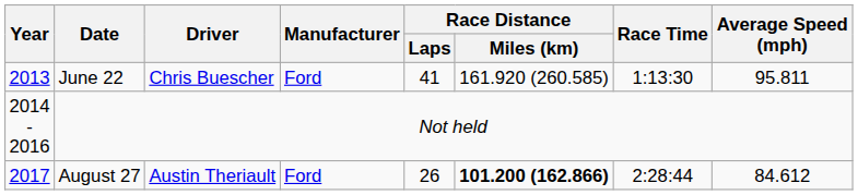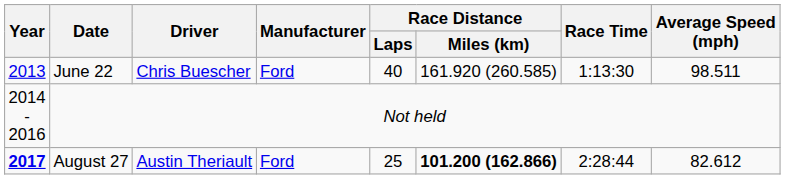June 22 | Race Distance / Laps: 41 -> 40
June 22 | Average Speed (mph): 95.811 -> 98.511
August 27 | Year: normal -> bold
August 27 | Race Distance / Laps: 26 -> 25
August 27 | Average Speed (mph): 84.612 -> 82.612
